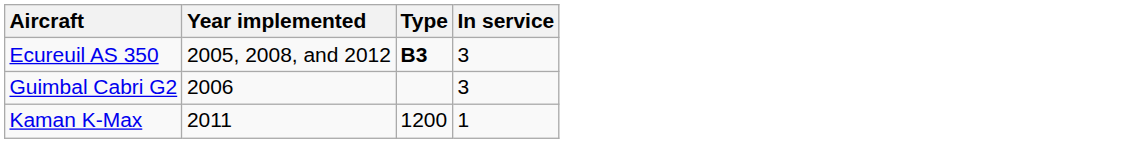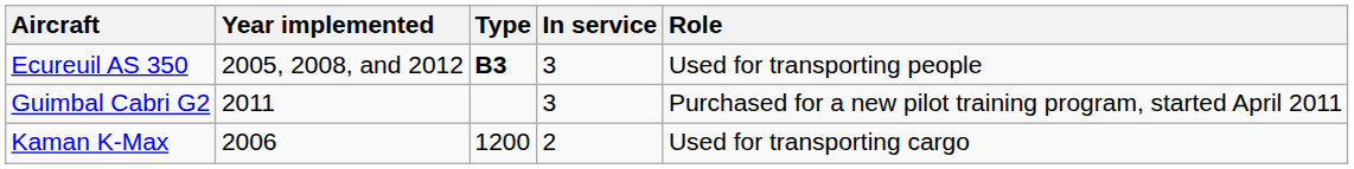+ column: Role | Used for transporting people | Purchased for a new pilot training program, started April 2011 | Used for transporting cargo
Guimbal Cabri G2 | Year implemented: 2006 -> 2011
Kaman K-Max | Year implemented: 2011 -> 2006
Kaman K-Max | In service: 1 -> 2
